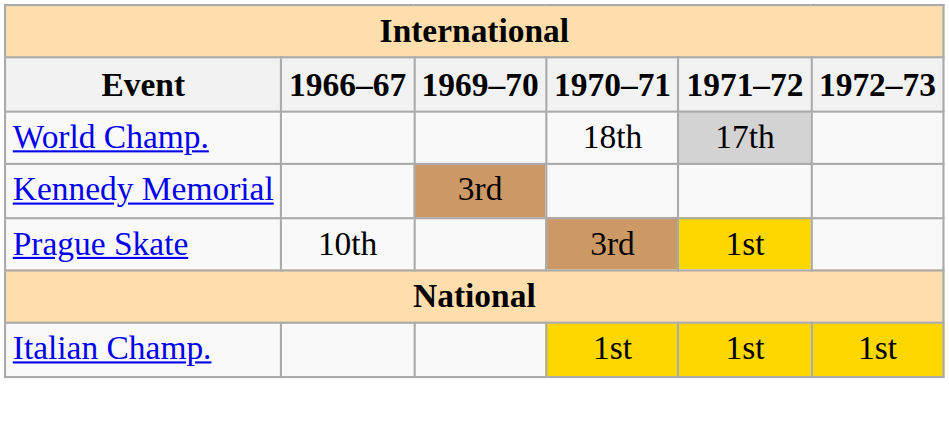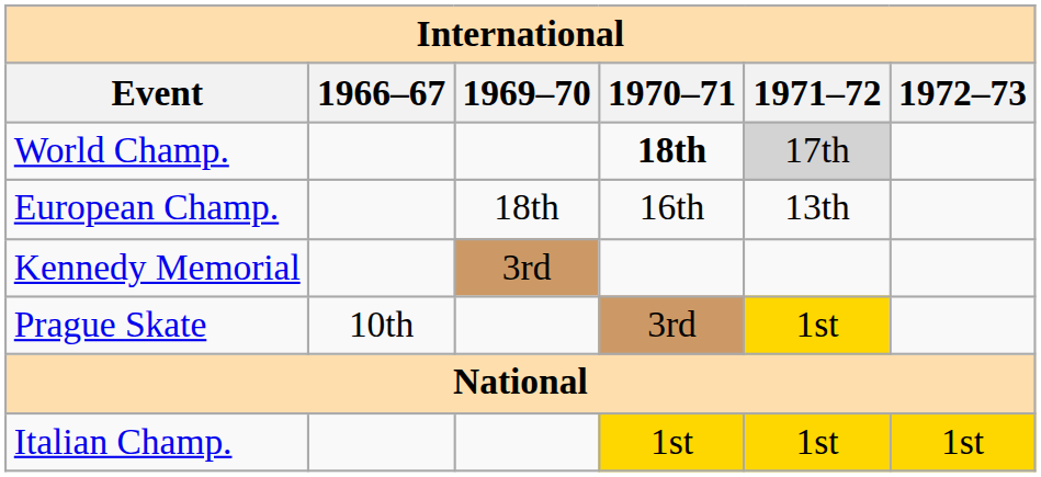World Champ. | 1970–71: normal -> bold
+ row: European Champ. | 18th | 16th | 13th
